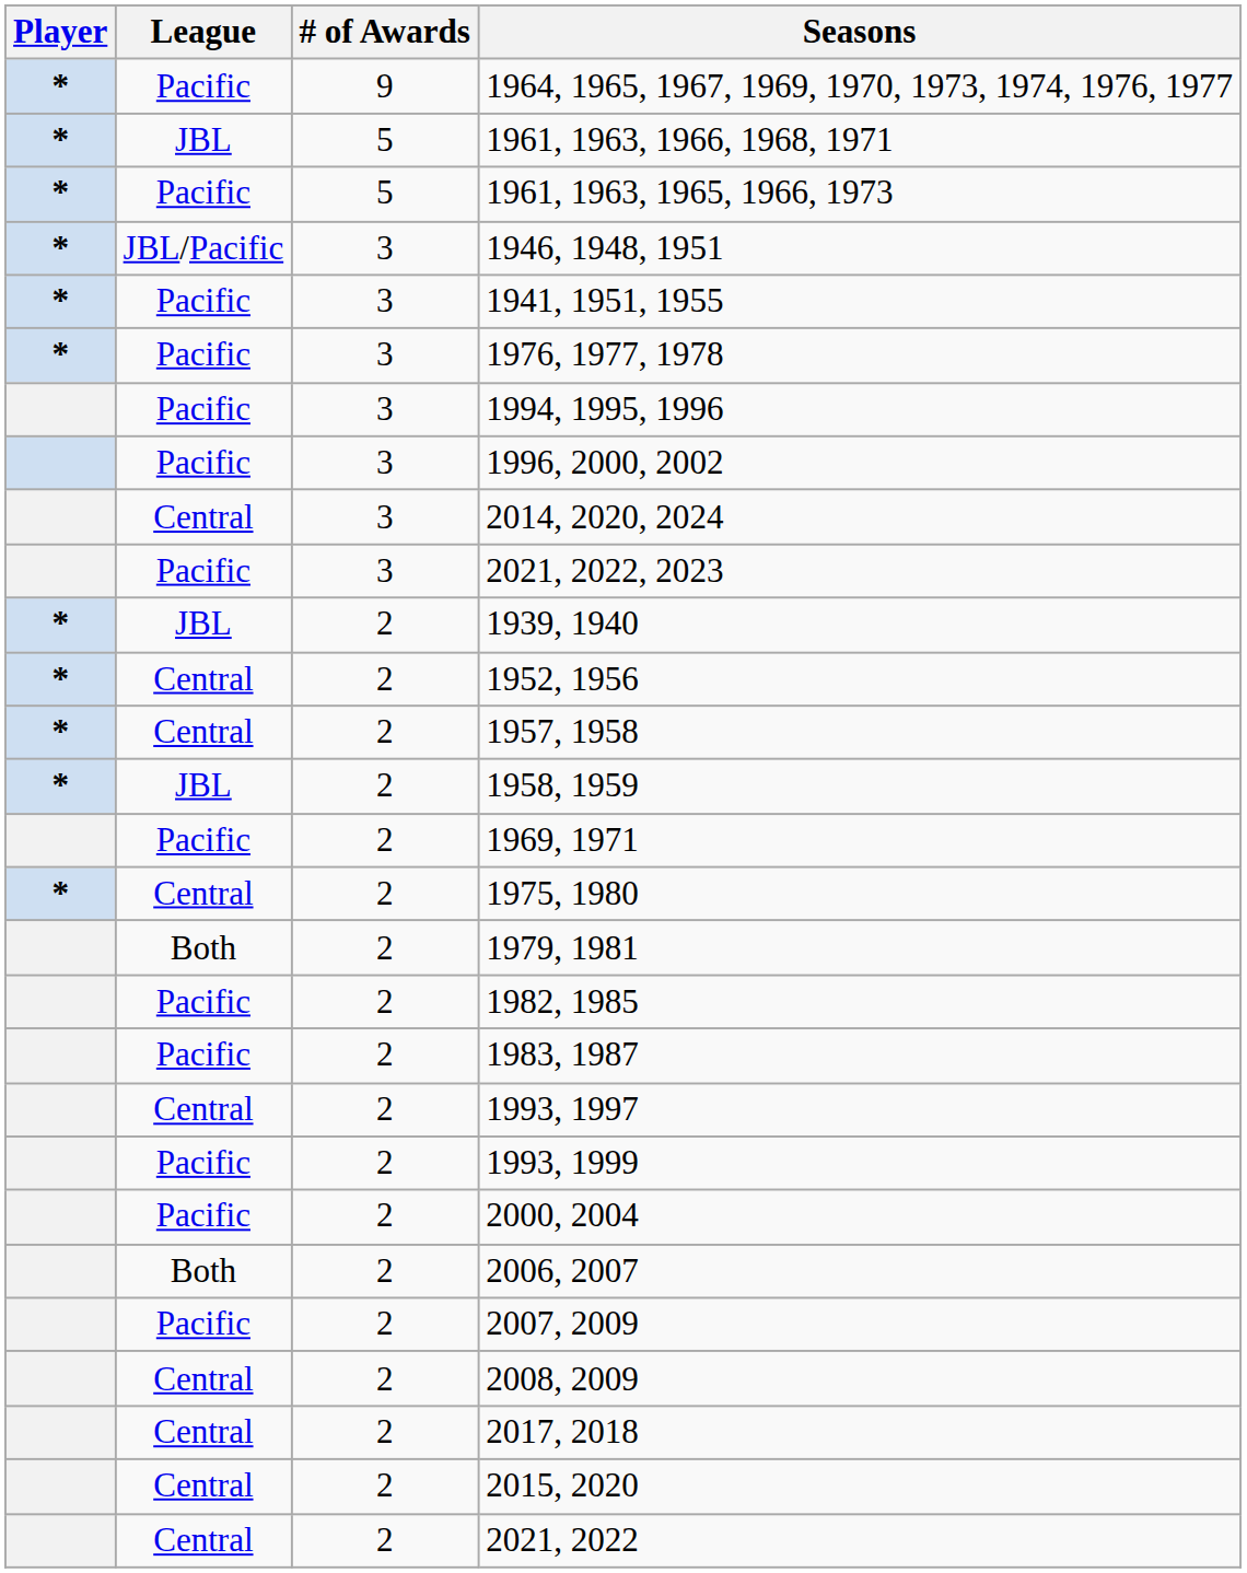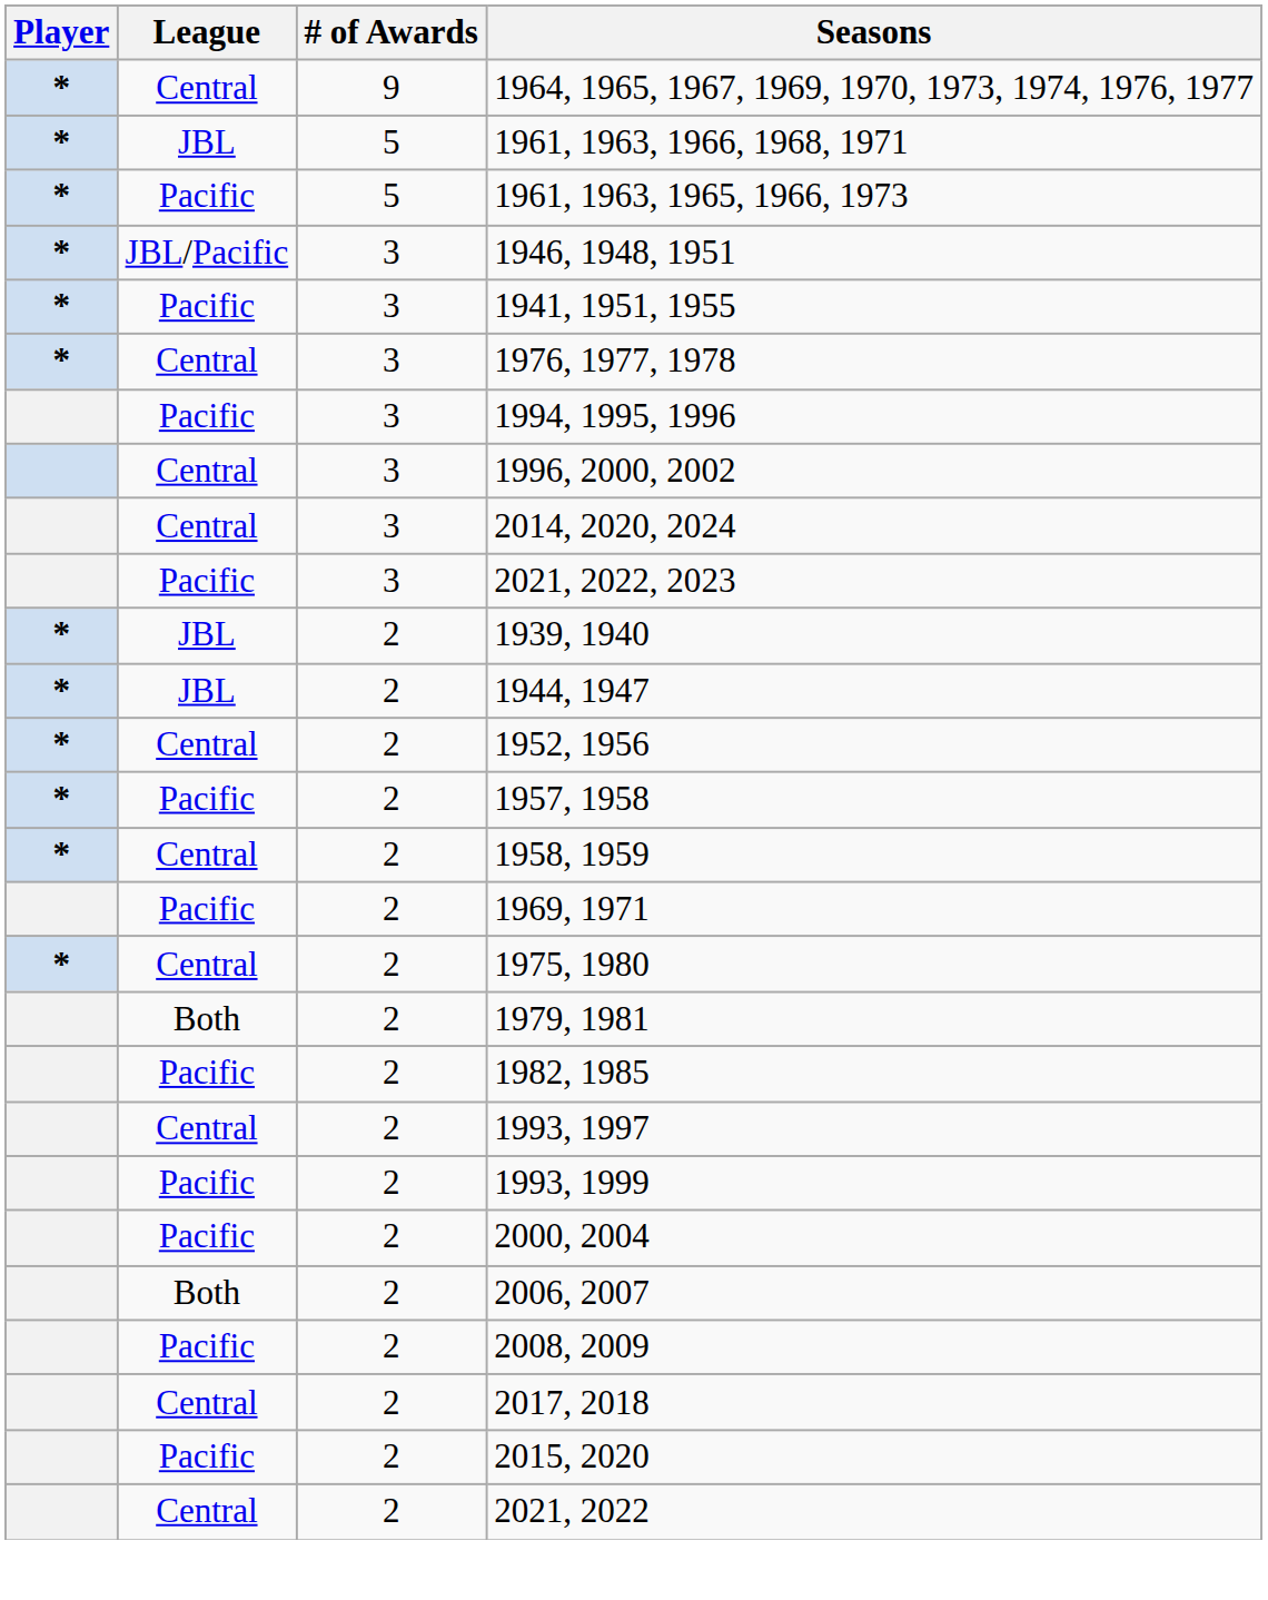1964, 1965, 1967, 1969, 1970, 1973, 1974, 1976, 1977 | League: Pacific -> Central
1976, 1977, 1978 | League: Pacific -> Central
1996, 2000, 2002 | League: Pacific -> Central
+ row: * | JBL | 2 | 1944, 1947
1957, 1958 | League: Central -> Pacific
1958, 1959 | League: JBL -> Central
- row: Pacific | 2 | 1983, 1987
- row: Pacific | 2 | 2007, 2009
2008, 2009 | League: Central -> Pacific
2015, 2020 | League: Central -> Pacific
